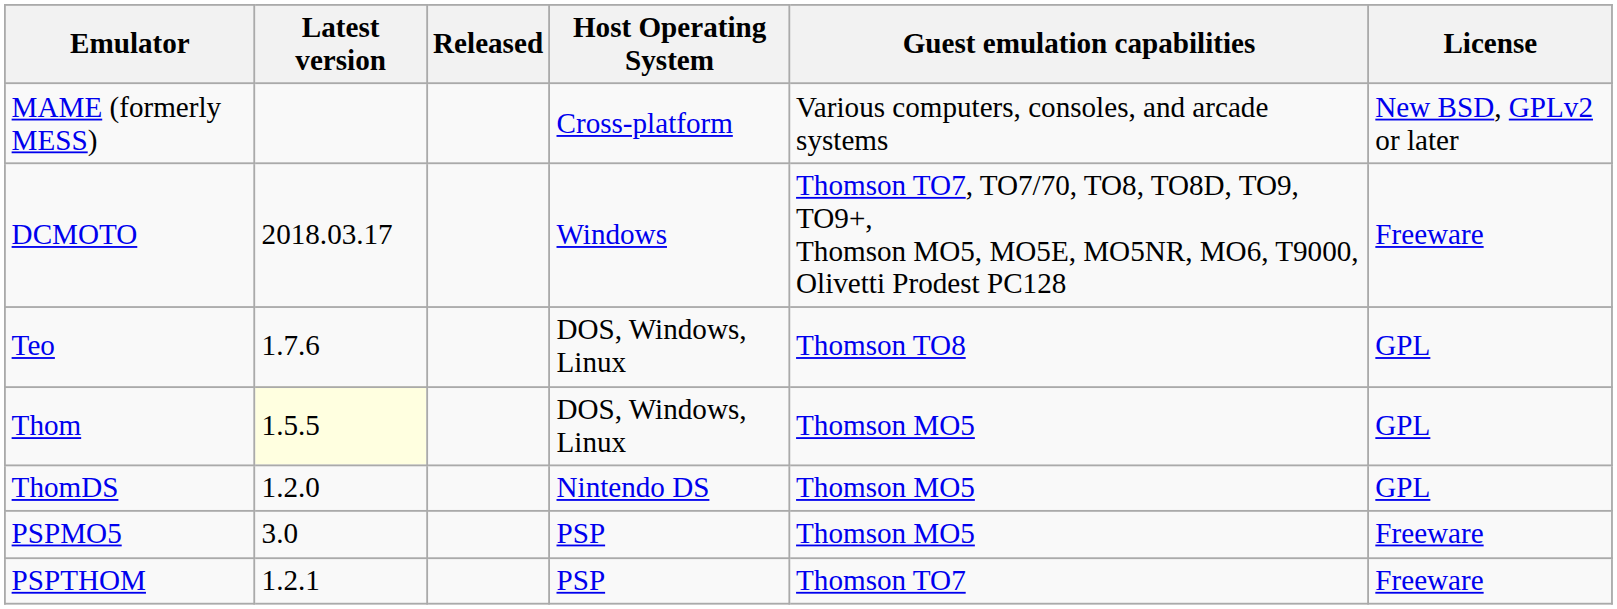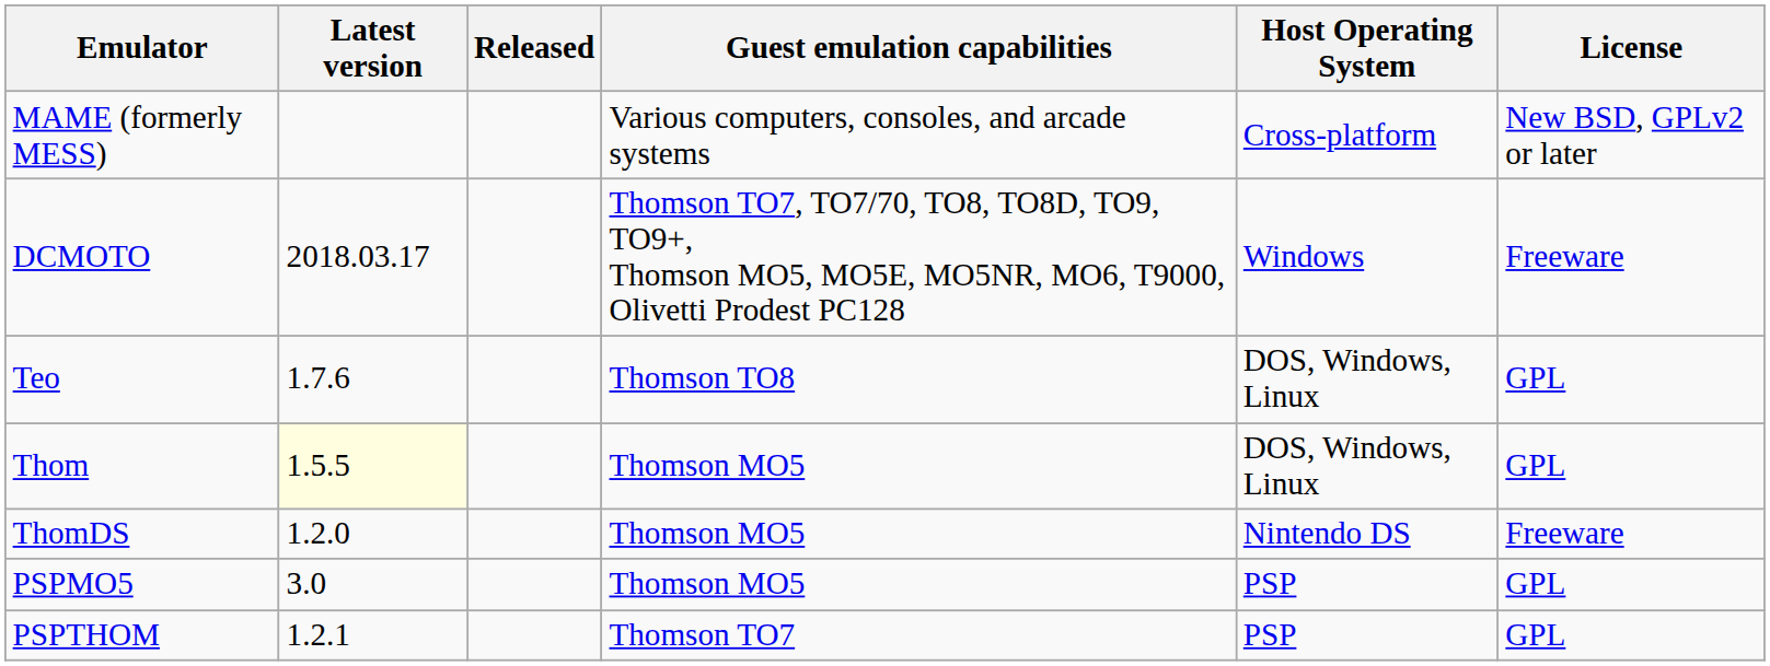columns swapped: Guest emulation capabilities <-> Host Operating System
ThomDS | License: GPL -> Freeware
PSPMO5 | License: Freeware -> GPL
PSPTHOM | License: Freeware -> GPL
